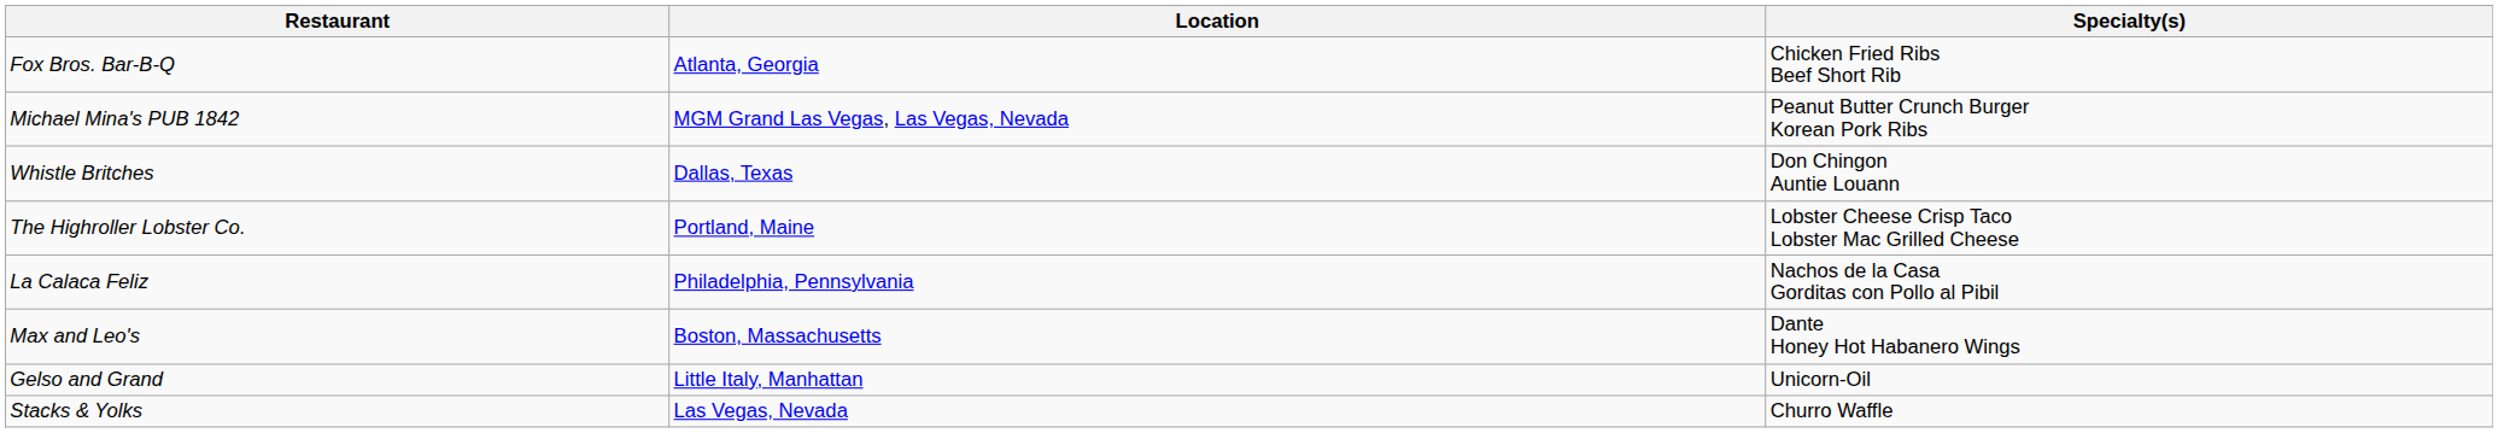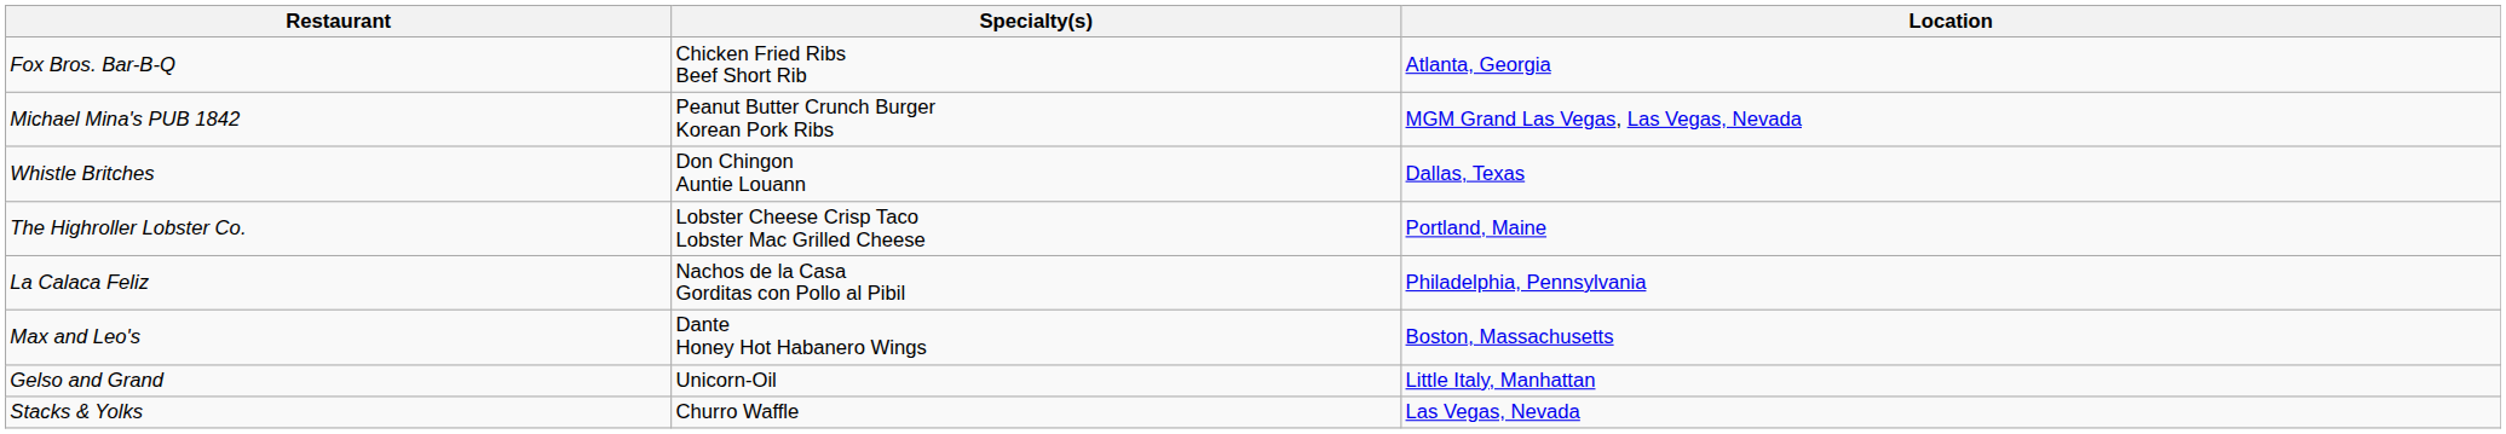columns swapped: Location <-> Specialty(s)
